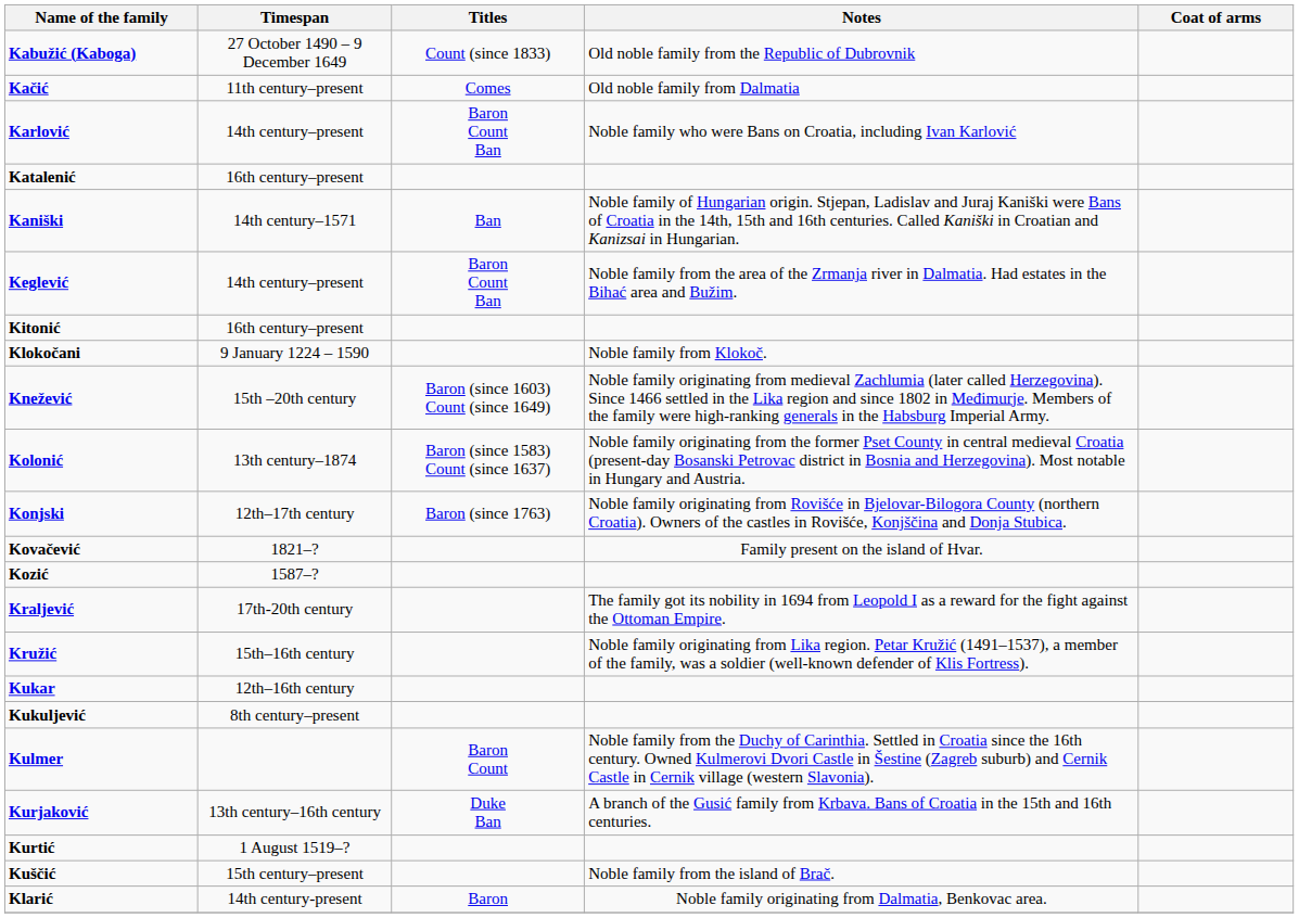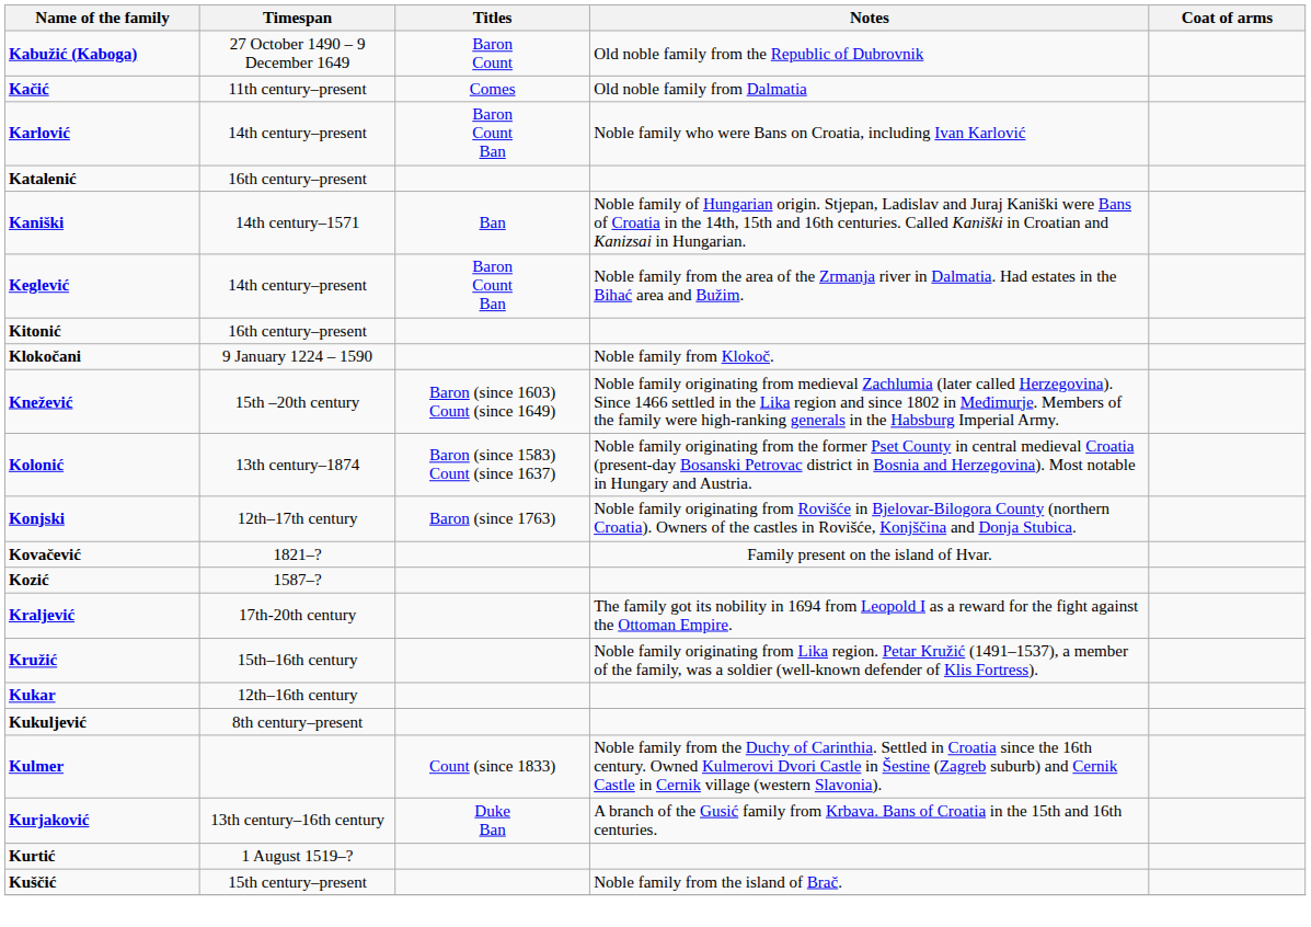Kabužić (Kaboga) | Titles: Count (since 1833) -> Baron Count
Kulmer | Titles: Baron Count -> Count (since 1833)
- row: Klarić | 14th century-present | Baron | Noble family originating from Dalmatia, Benkovac area.
